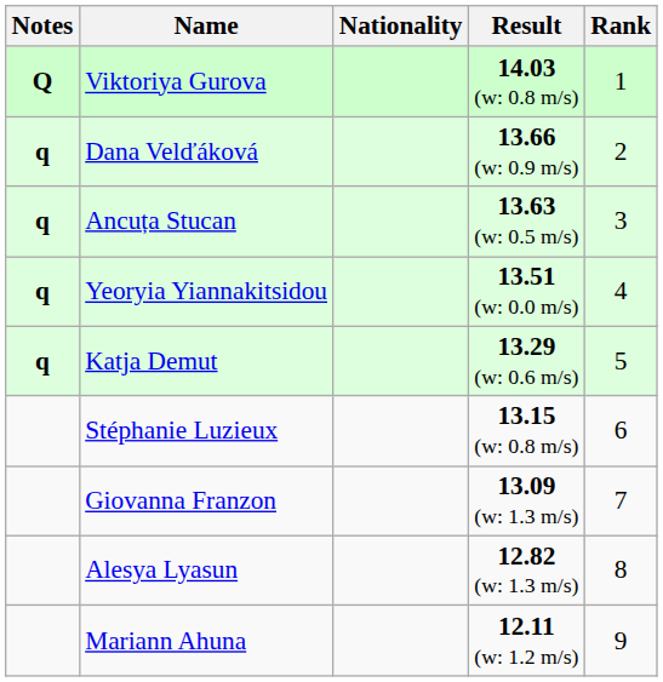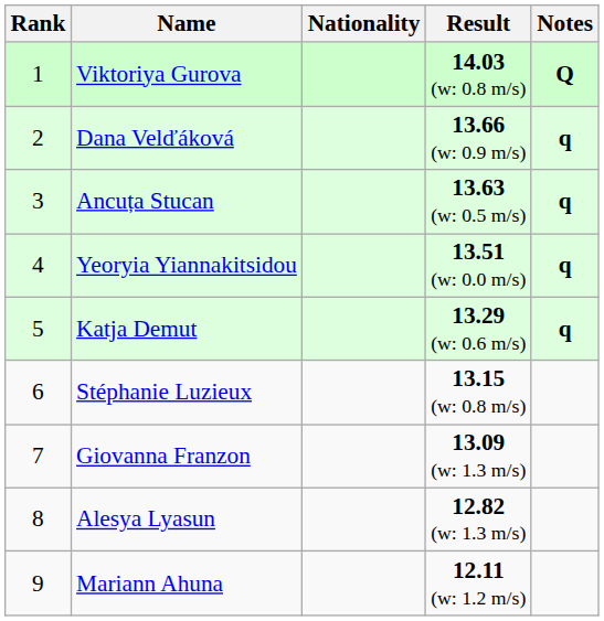columns swapped: Rank <-> Notes
